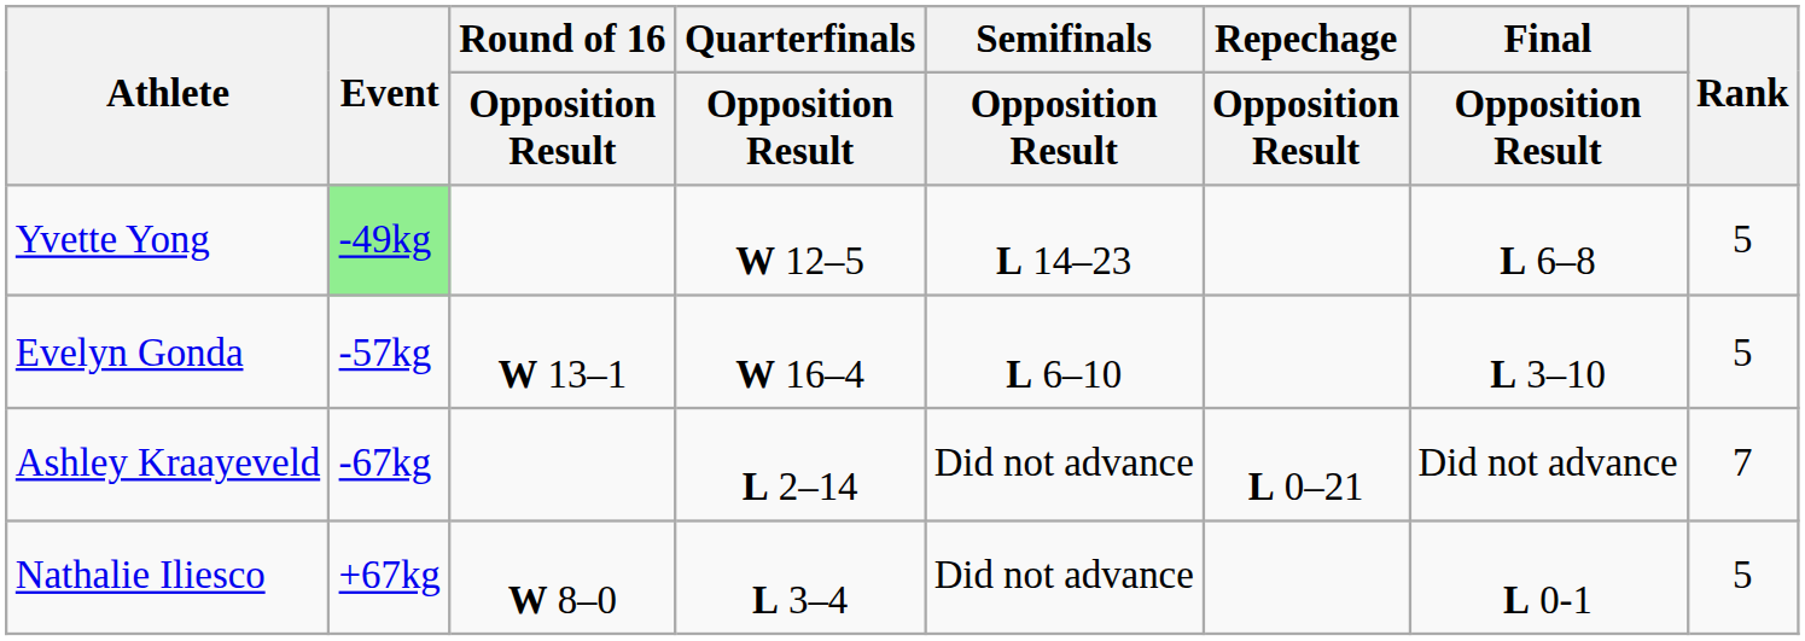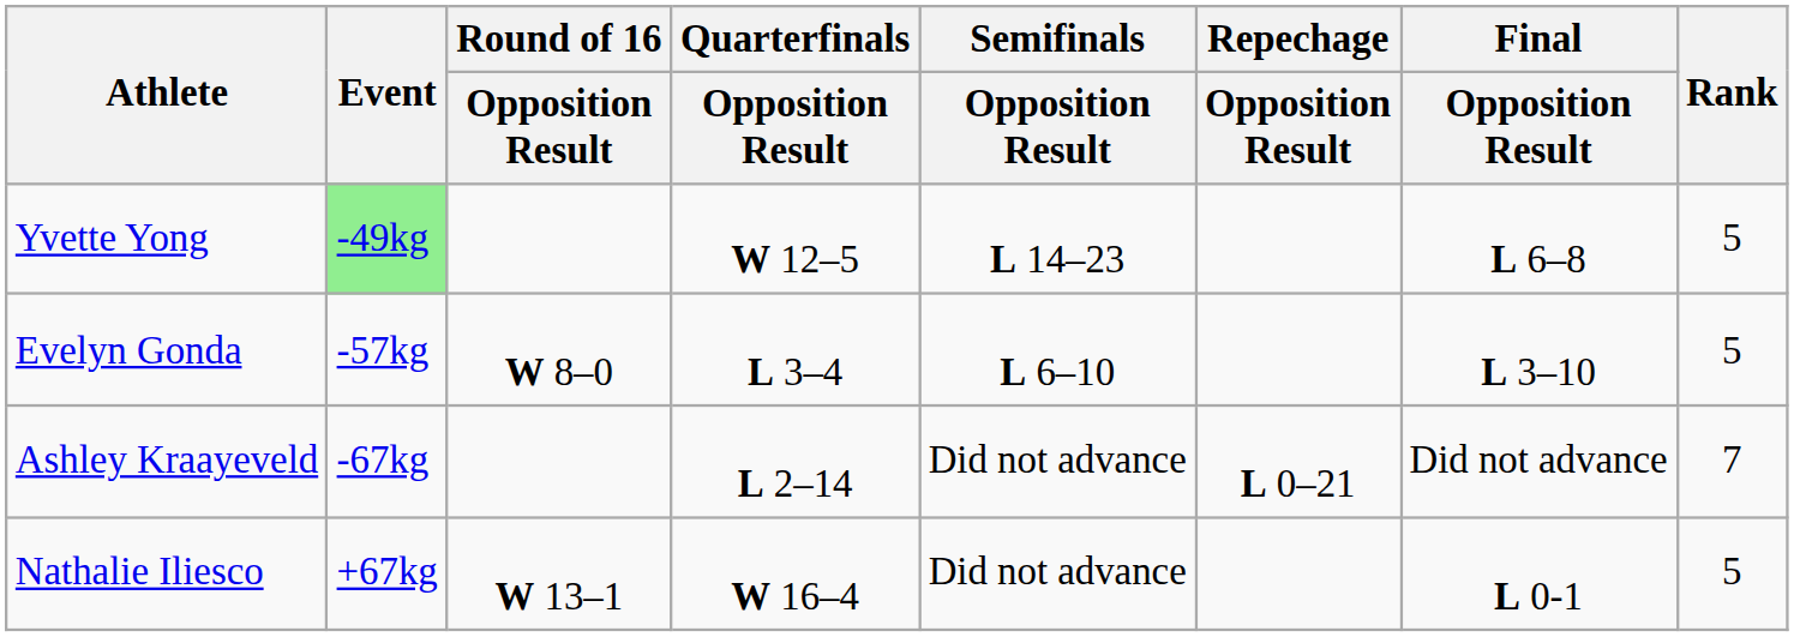Evelyn Gonda | Round of 16 / Opposition Result: W 13–1 -> W 8–0
Evelyn Gonda | Quarterfinals / Opposition Result: W 16–4 -> L 3–4
Nathalie Iliesco | Round of 16 / Opposition Result: W 8–0 -> W 13–1
Nathalie Iliesco | Quarterfinals / Opposition Result: L 3–4 -> W 16–4
